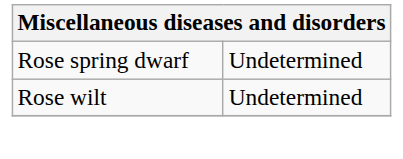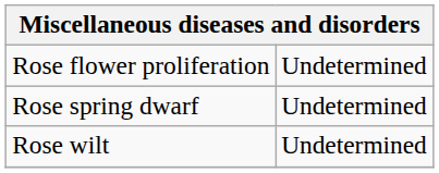+ row: Rose flower proliferation | Undetermined
